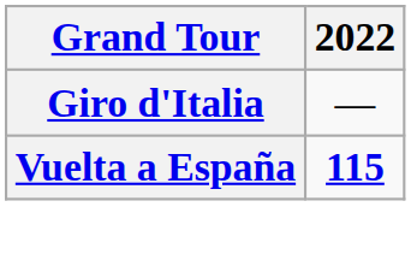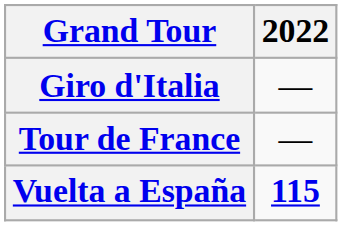+ row: Tour de France | —
